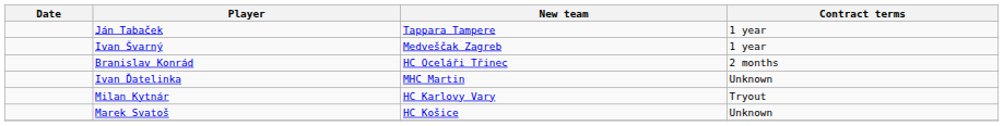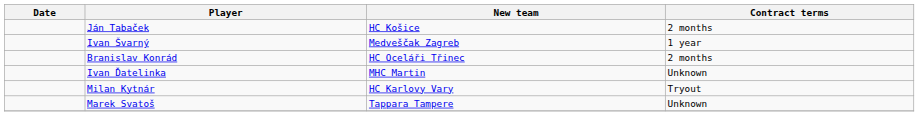Ján Tabaček | New team: Tappara Tampere -> HC Košice
Ján Tabaček | Contract terms: 1 year -> 2 months
Marek Svatoš | New team: HC Košice -> Tappara Tampere
